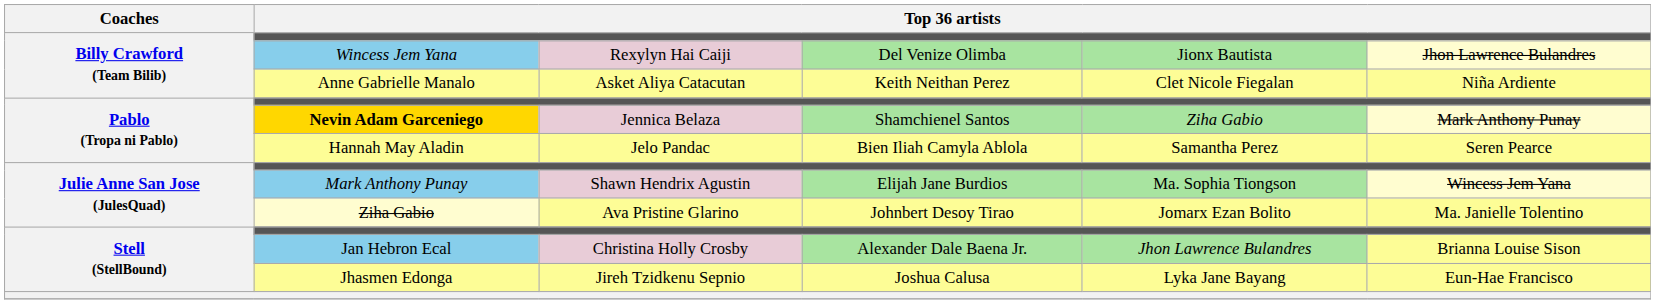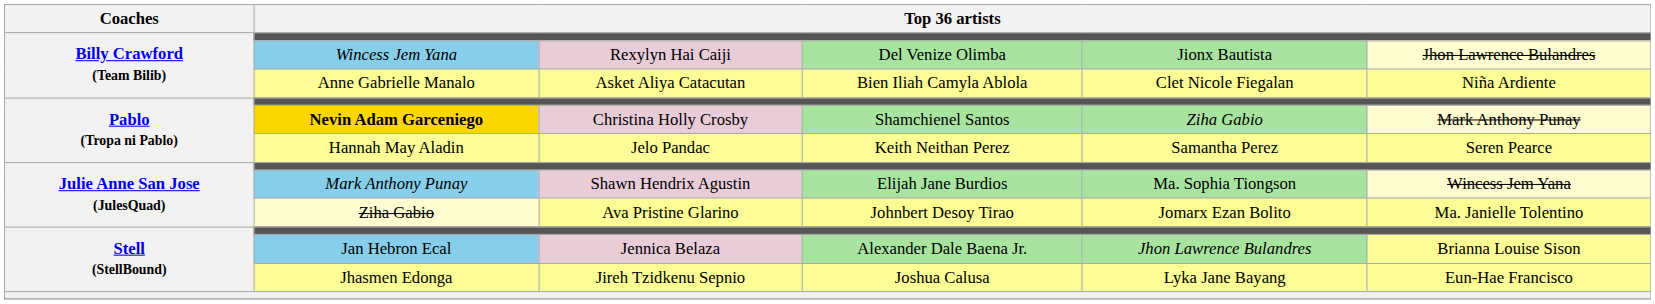Anne Gabrielle Manalo | column 4: Keith Neithan Perez -> Bien Iliah Camyla Ablola
Nevin Adam Garceniego | column 3: Jennica Belaza -> Christina Holly Crosby
Hannah May Aladin | column 4: Bien Iliah Camyla Ablola -> Keith Neithan Perez
Jan Hebron Ecal | column 3: Christina Holly Crosby -> Jennica Belaza
